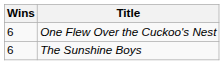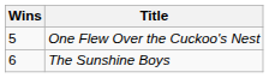One Flew Over the Cuckoo's Nest | Wins: 6 -> 5
